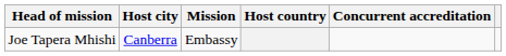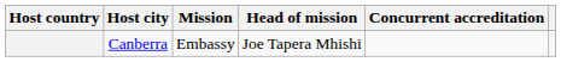columns swapped: Host country <-> Head of mission
